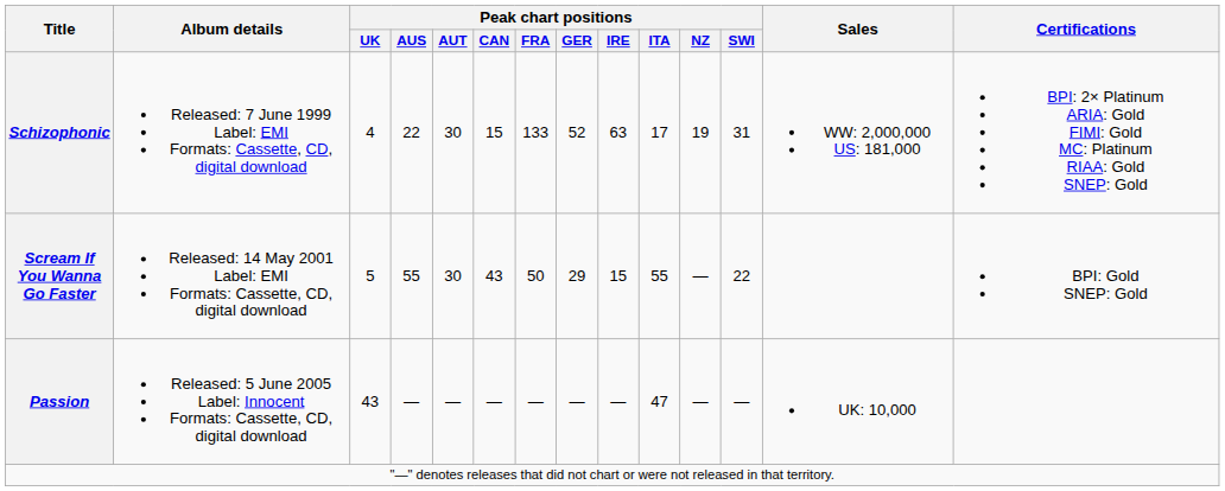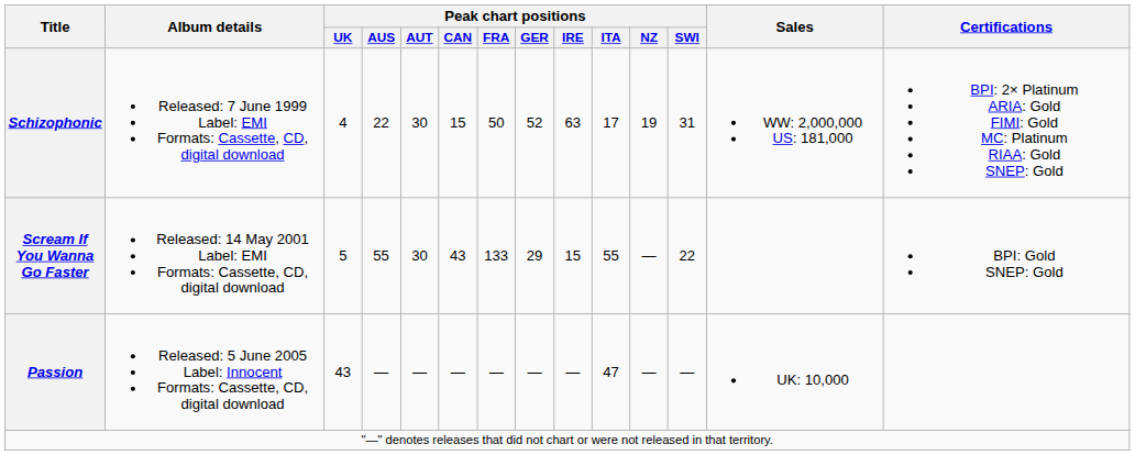Schizophonic | Peak chart positions / FRA: 133 -> 50
Scream If You Wanna Go Faster | Peak chart positions / FRA: 50 -> 133
